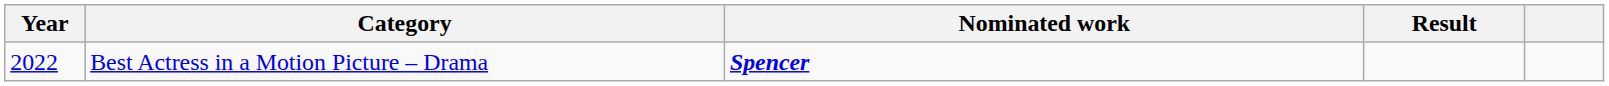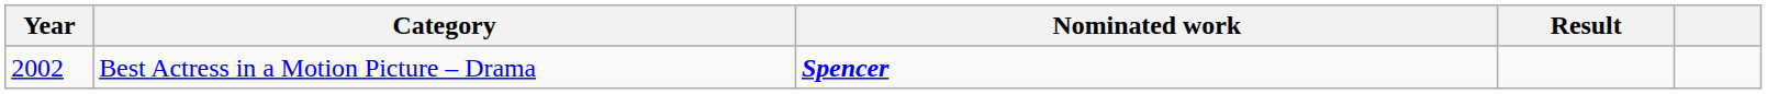Best Actress in a Motion Picture – Drama | Year: 2022 -> 2002
